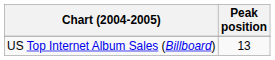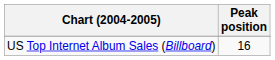US Top Internet Album Sales (Billboard) | Peak position: 13 -> 16
